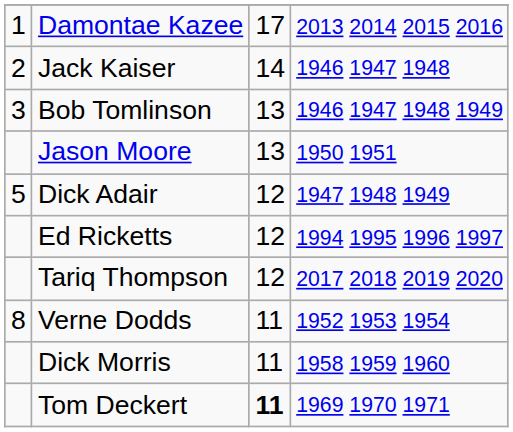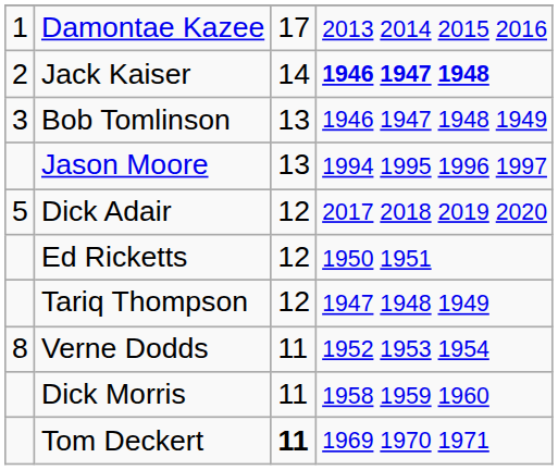Jack Kaiser | column 4: normal -> bold
Jason Moore | column 4: 1950 1951 -> 1994 1995 1996 1997
Dick Adair | column 4: 1947 1948 1949 -> 2017 2018 2019 2020
Ed Ricketts | column 4: 1994 1995 1996 1997 -> 1950 1951
Tariq Thompson | column 4: 2017 2018 2019 2020 -> 1947 1948 1949
